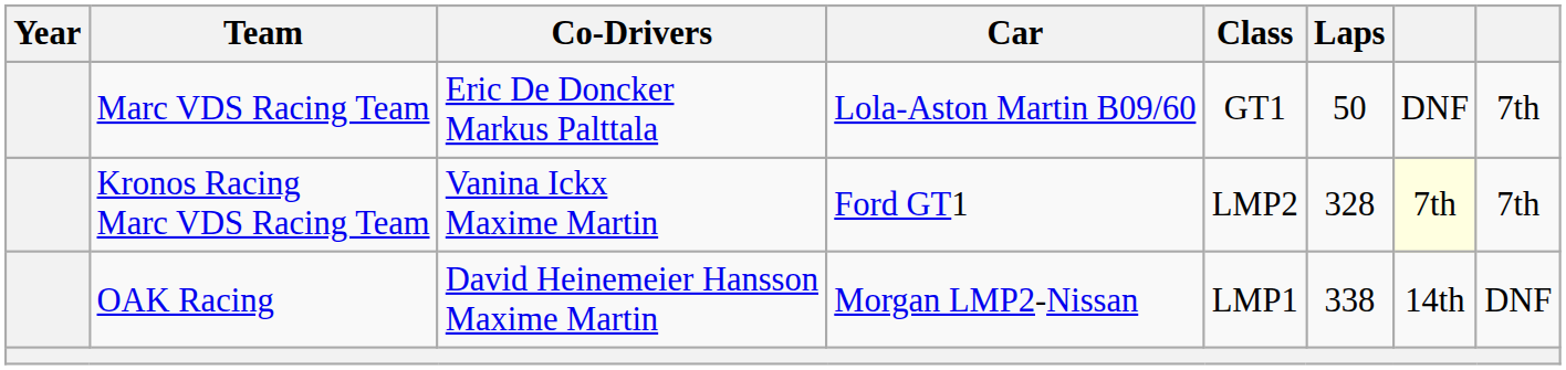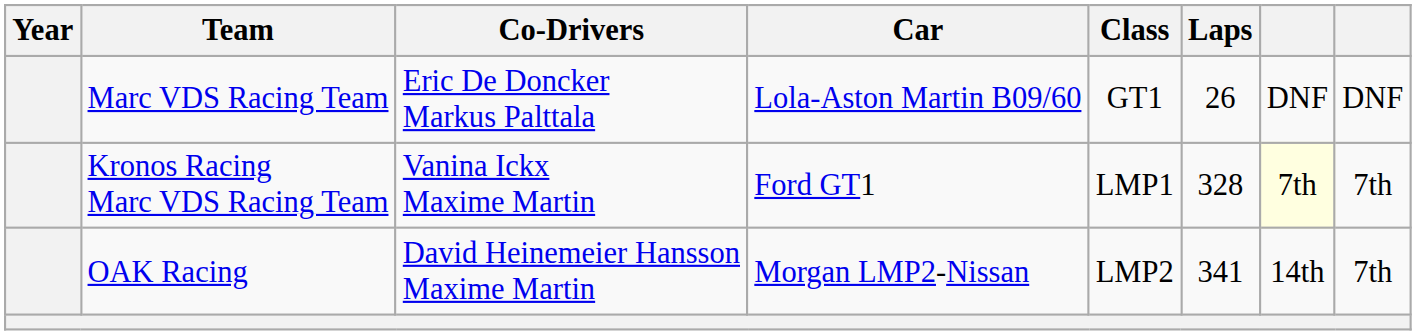Marc VDS Racing Team | Laps: 50 -> 26
Marc VDS Racing Team | column 8: 7th -> DNF
Kronos Racing Marc VDS Racing Team | Class: LMP2 -> LMP1
OAK Racing | Class: LMP1 -> LMP2
OAK Racing | Laps: 338 -> 341
OAK Racing | column 8: DNF -> 7th
